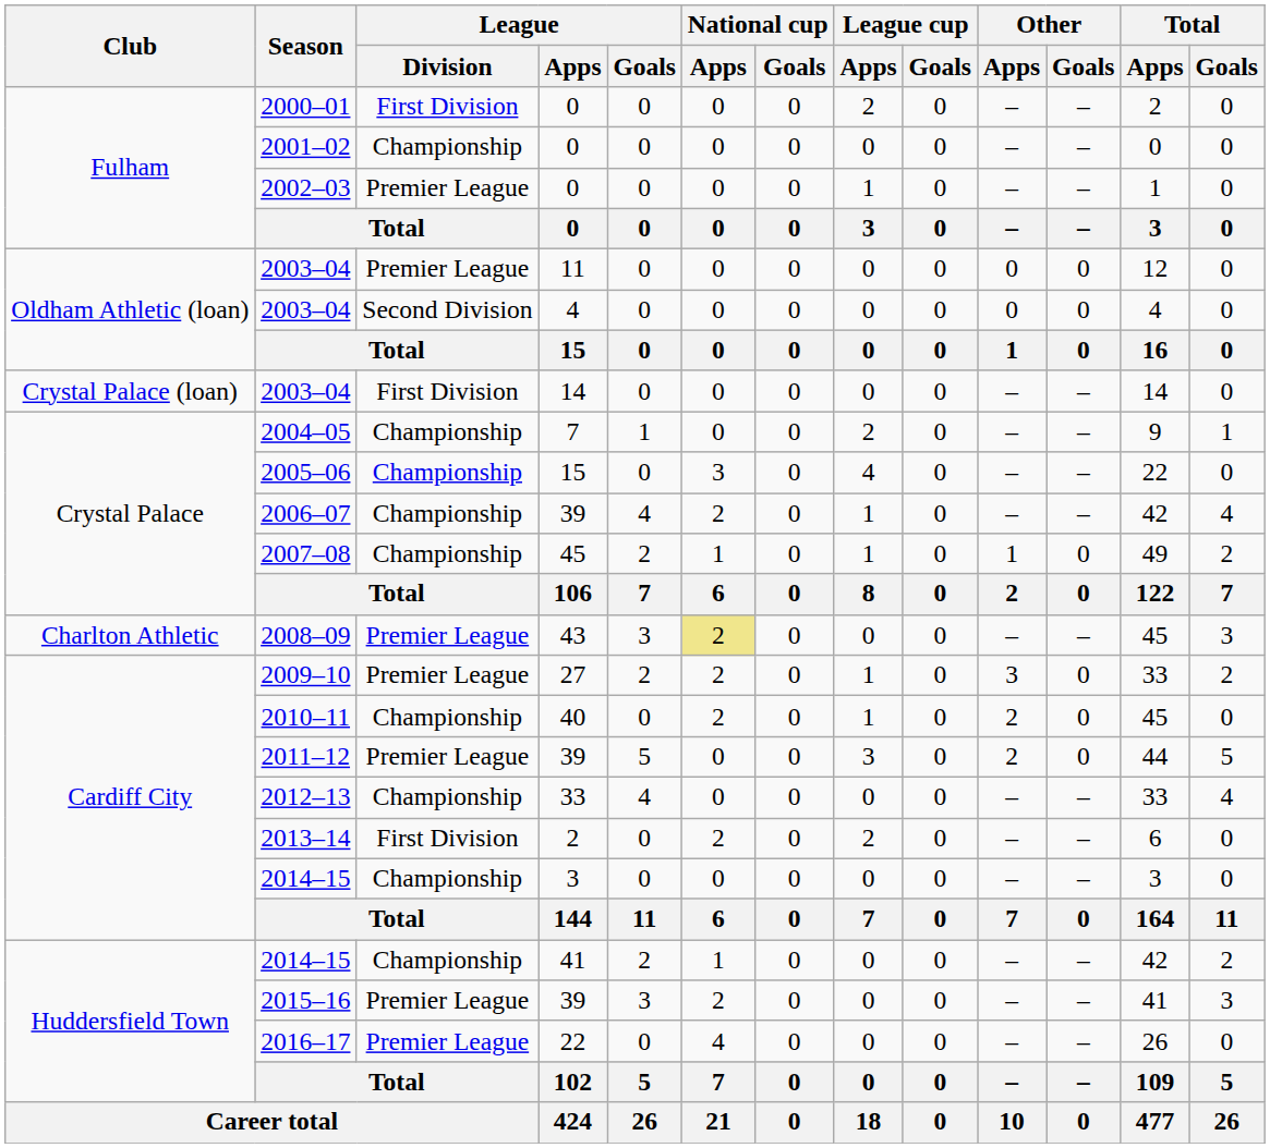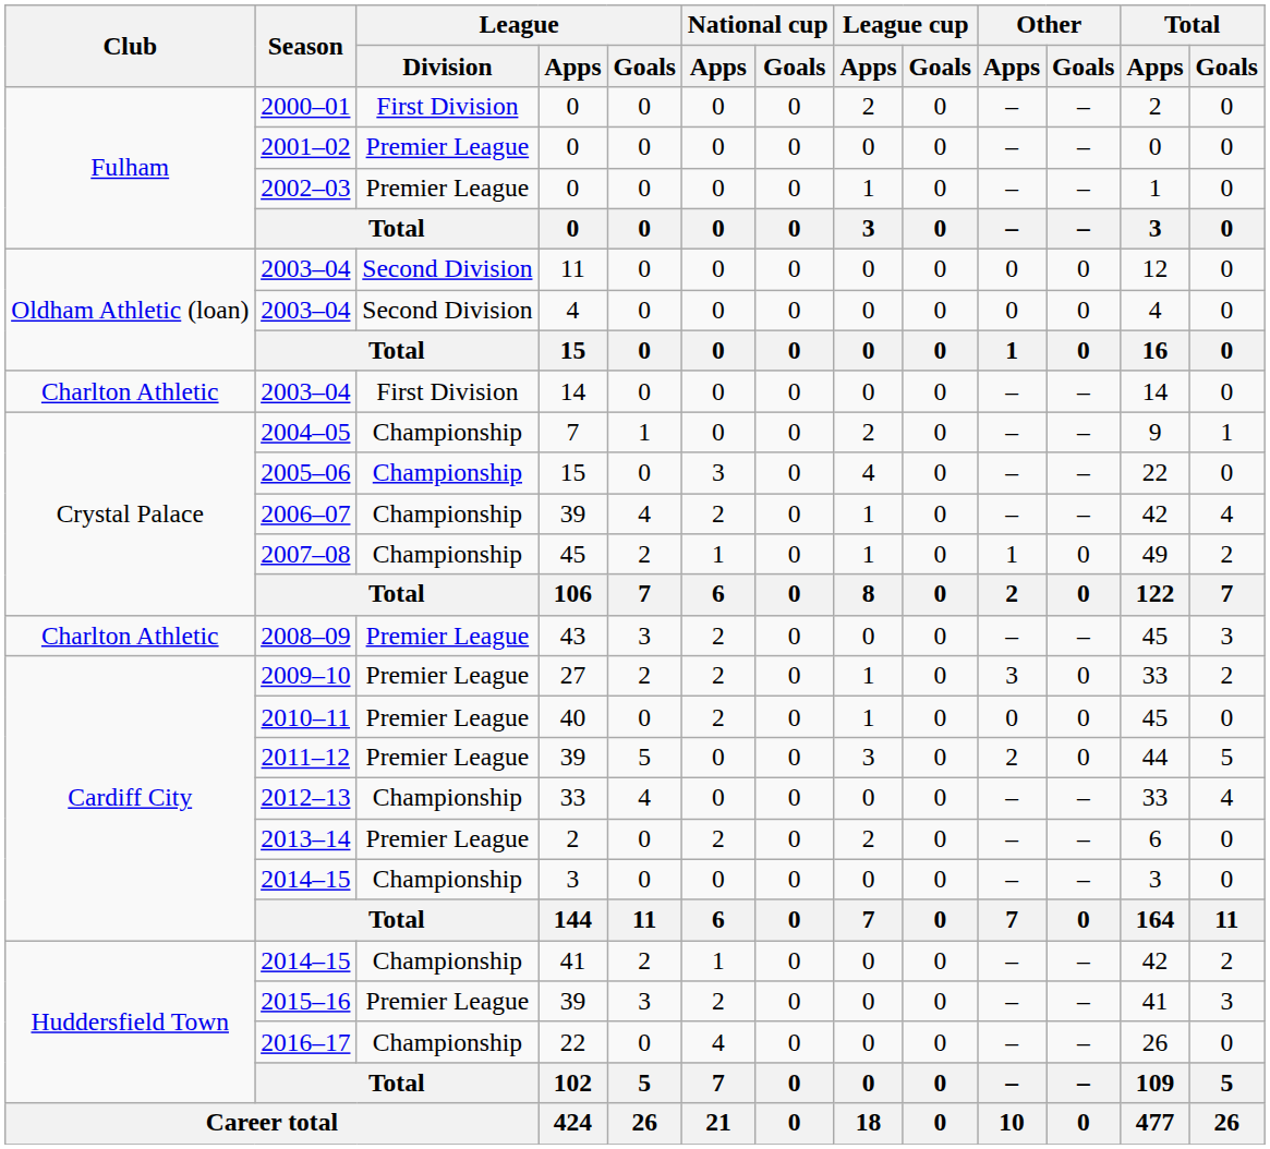2001–02 | League / Division: Championship -> Premier League
2003–04 / 11 | League / Division: Premier League -> Second Division
2003–04 / 14 | Club: Crystal Palace (loan) -> Charlton Athletic
2008–09 | National cup / Apps: khaki background -> no background
2010–11 | League / Division: Championship -> Premier League
2010–11 | Other / Apps: 2 -> 0
2013–14 | League / Division: First Division -> Premier League
2016–17 | League / Division: Premier League -> Championship
